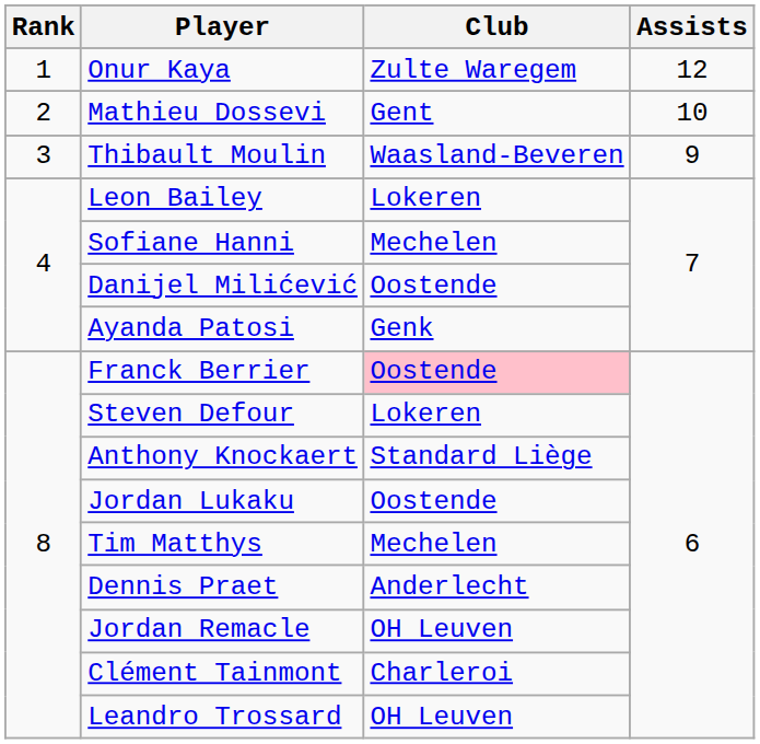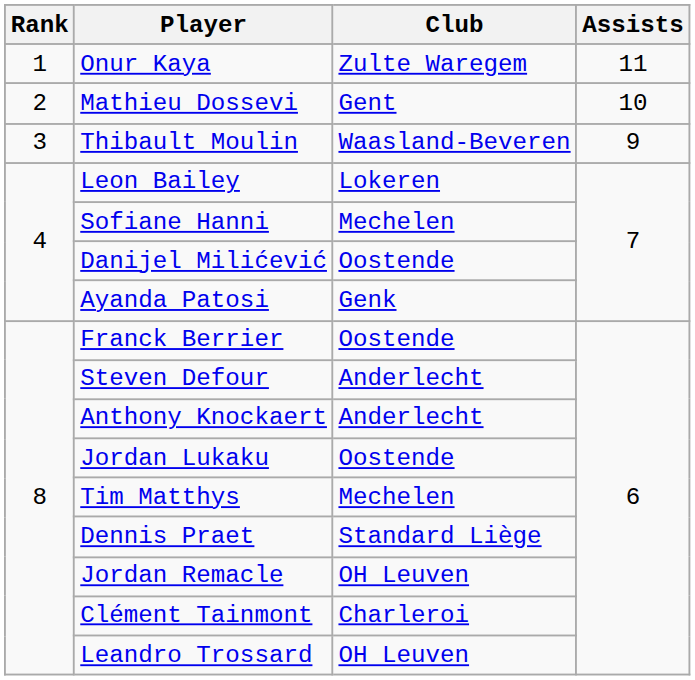Onur Kaya | Assists: 12 -> 11
Franck Berrier | Club: pink background -> no background
Steven Defour | Club: Lokeren -> Anderlecht
Anthony Knockaert | Club: Standard Liège -> Anderlecht
Dennis Praet | Club: Anderlecht -> Standard Liège
